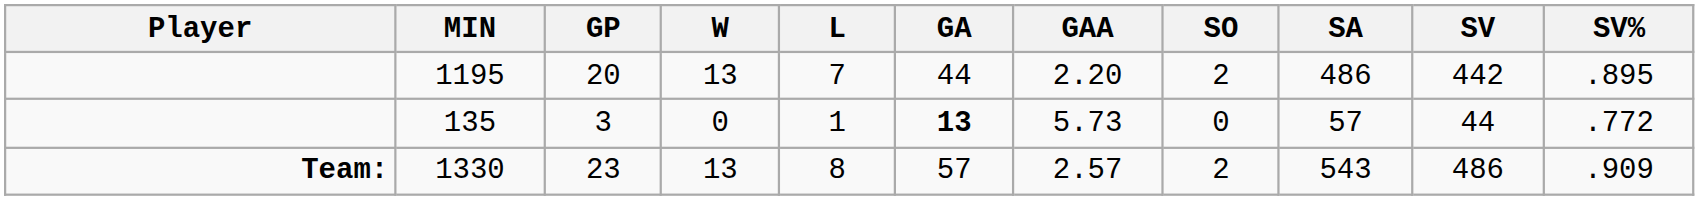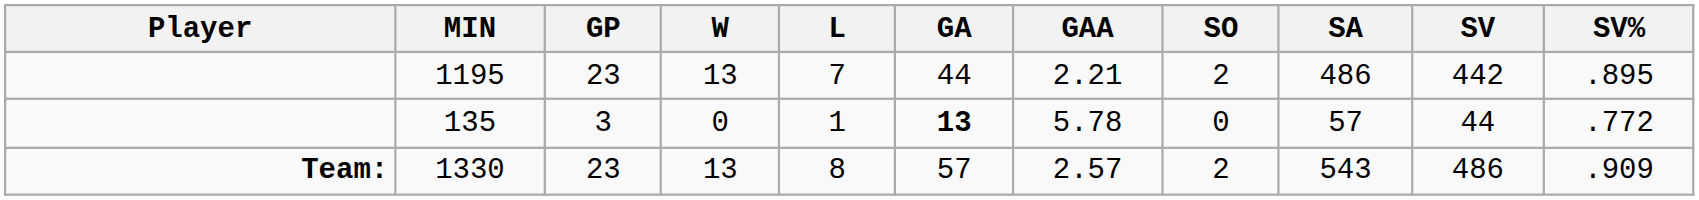1195 | GP: 20 -> 23
1195 | GAA: 2.20 -> 2.21
135 | GAA: 5.73 -> 5.78
